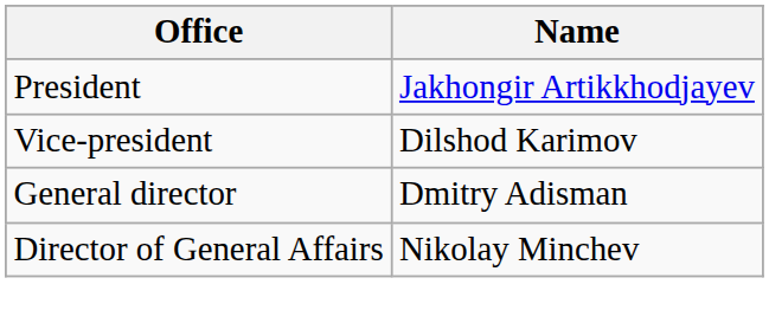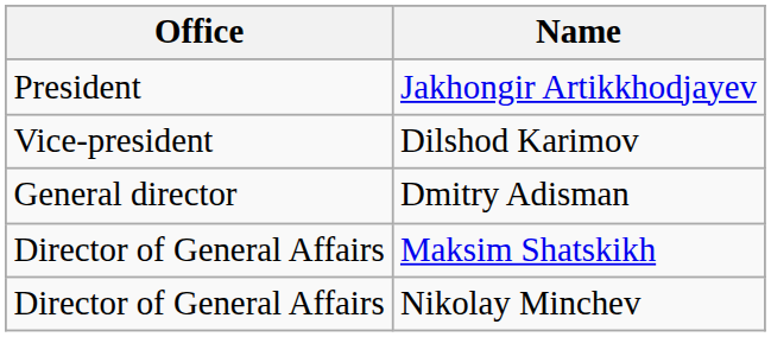+ row: Director of General Affairs | Maksim Shatskikh
